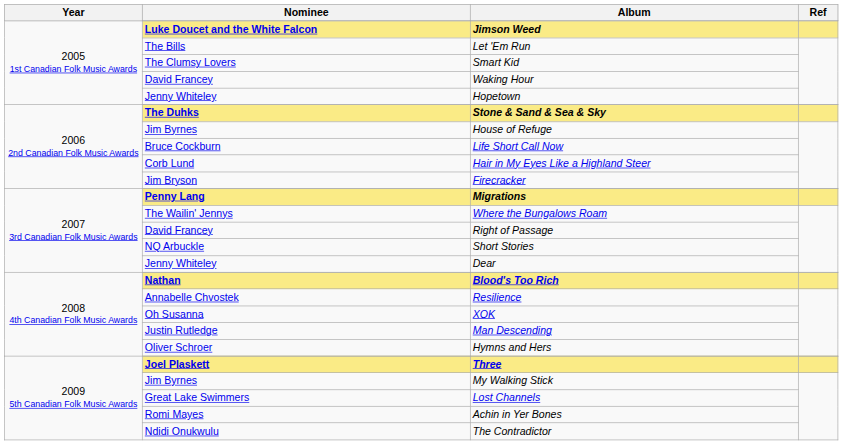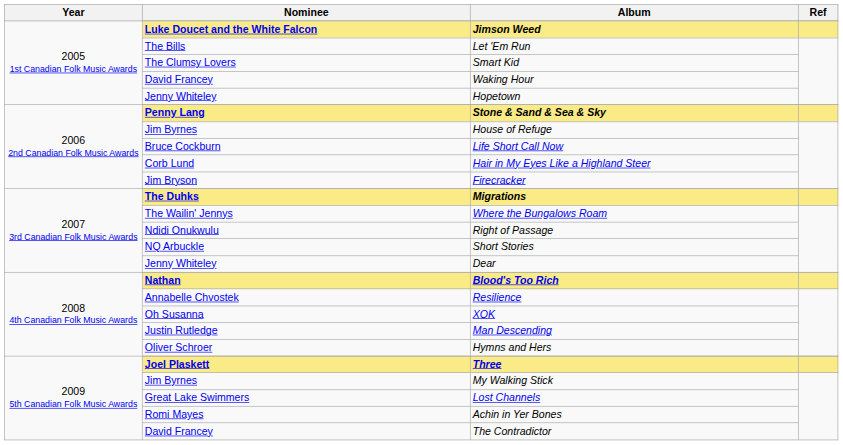Stone & Sand & Sea & Sky | Nominee: The Duhks -> Penny Lang
Migrations | Nominee: Penny Lang -> The Duhks
Right of Passage | Nominee: David Francey -> Ndidi Onukwulu
The Contradictor | Nominee: Ndidi Onukwulu -> David Francey
